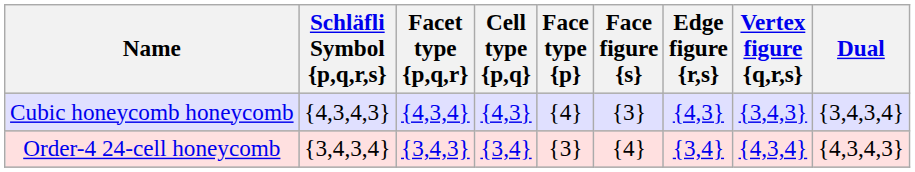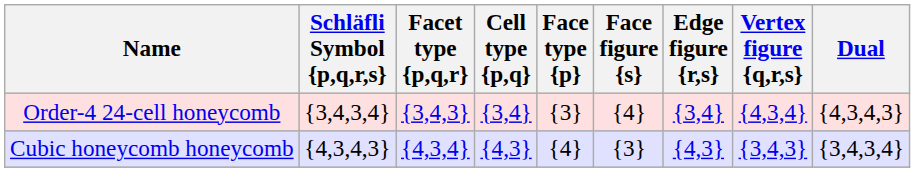rows swapped: Order-4 24-cell honeycomb <-> Cubic honeycomb honeycomb
